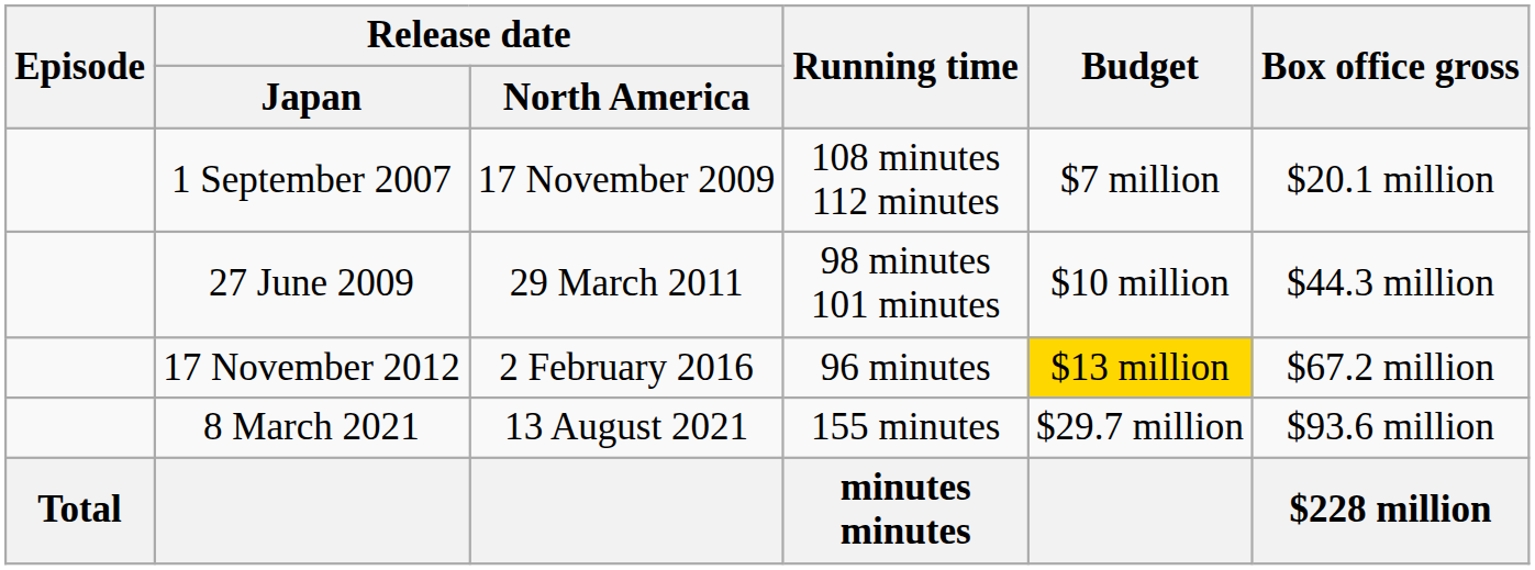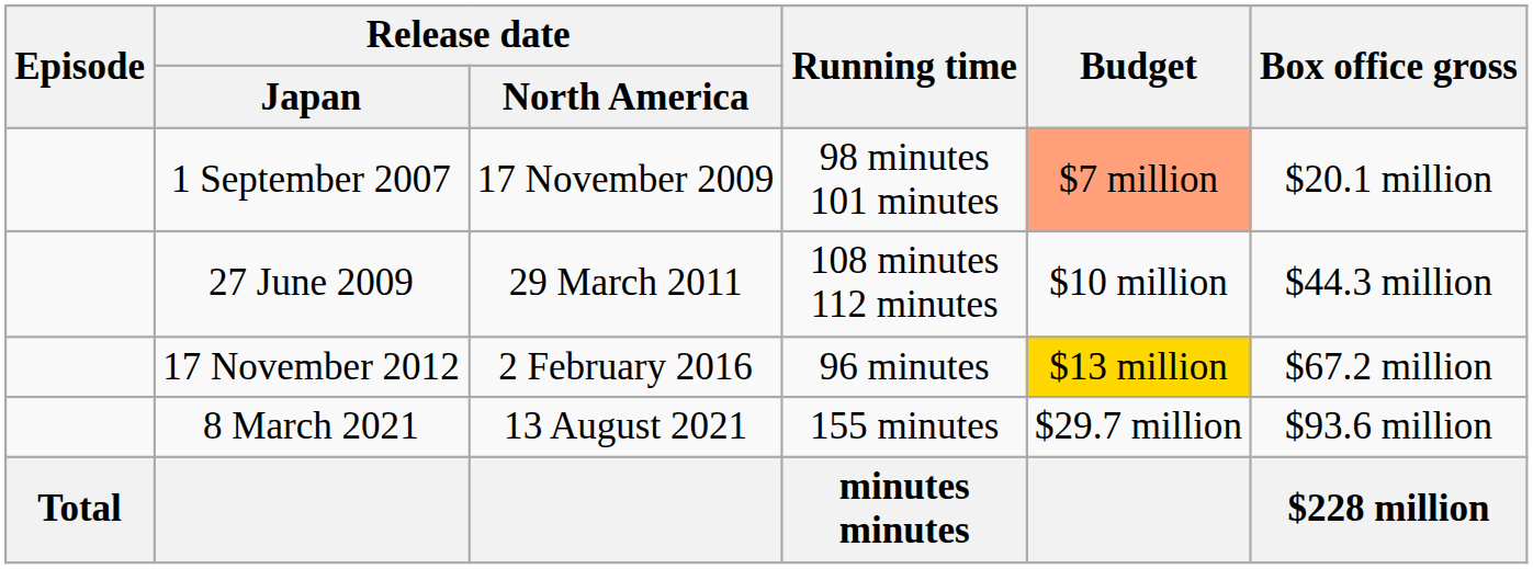1 September 2007 | Running time: 108 minutes 112 minutes -> 98 minutes 101 minutes
1 September 2007 | Budget: no background -> lightsalmon background
27 June 2009 | Running time: 98 minutes 101 minutes -> 108 minutes 112 minutes
